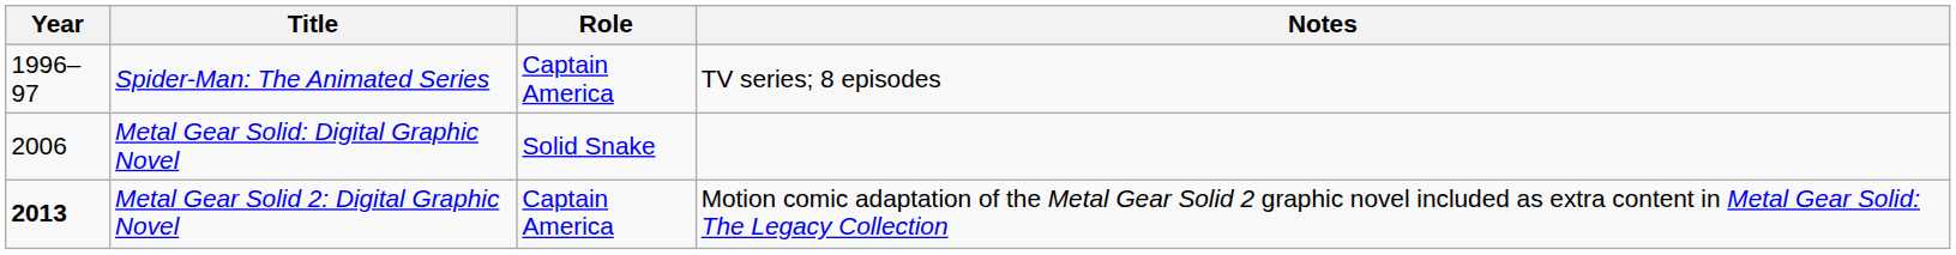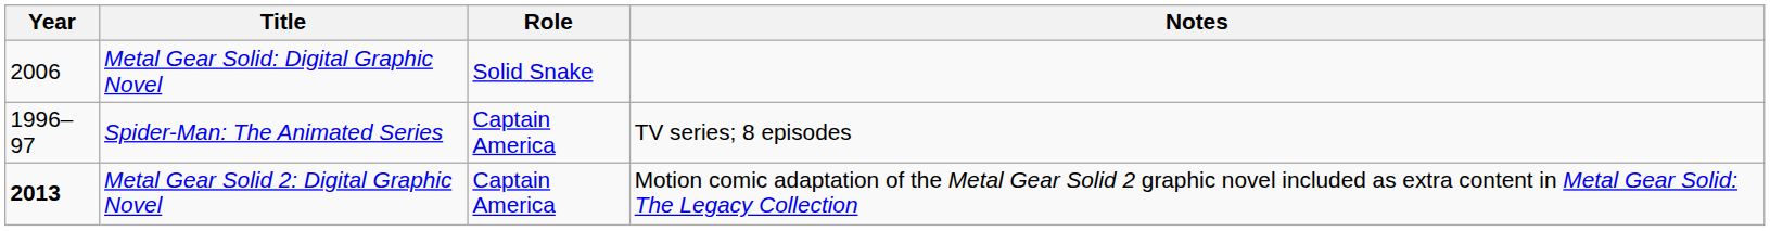rows swapped: Spider-Man: The Animated Series <-> Metal Gear Solid: Digital Graphic Novel
